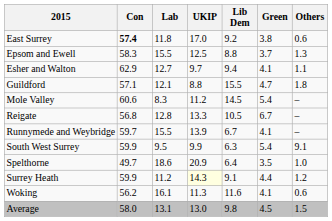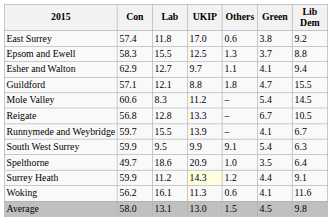columns swapped: Lib Dem <-> Others
East Surrey | Con: bold -> normal
